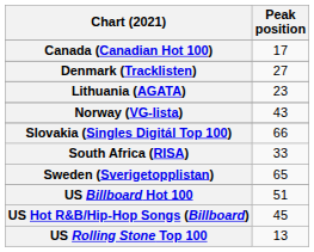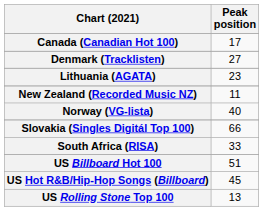+ row: New Zealand (Recorded Music NZ) | 11
Norway (VG-lista) | Peak position: 43 -> 40
- row: Sweden (Sverigetopplistan) | 65
